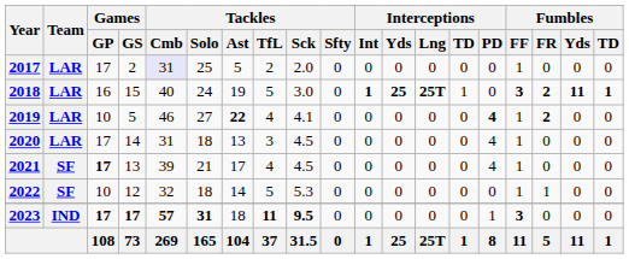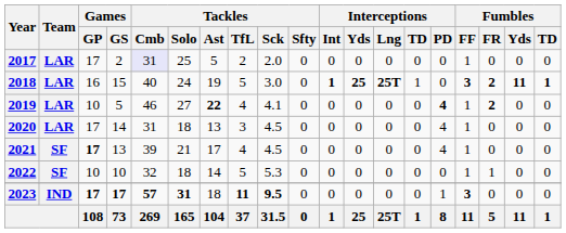2022 | Games / GS: 12 -> 10
